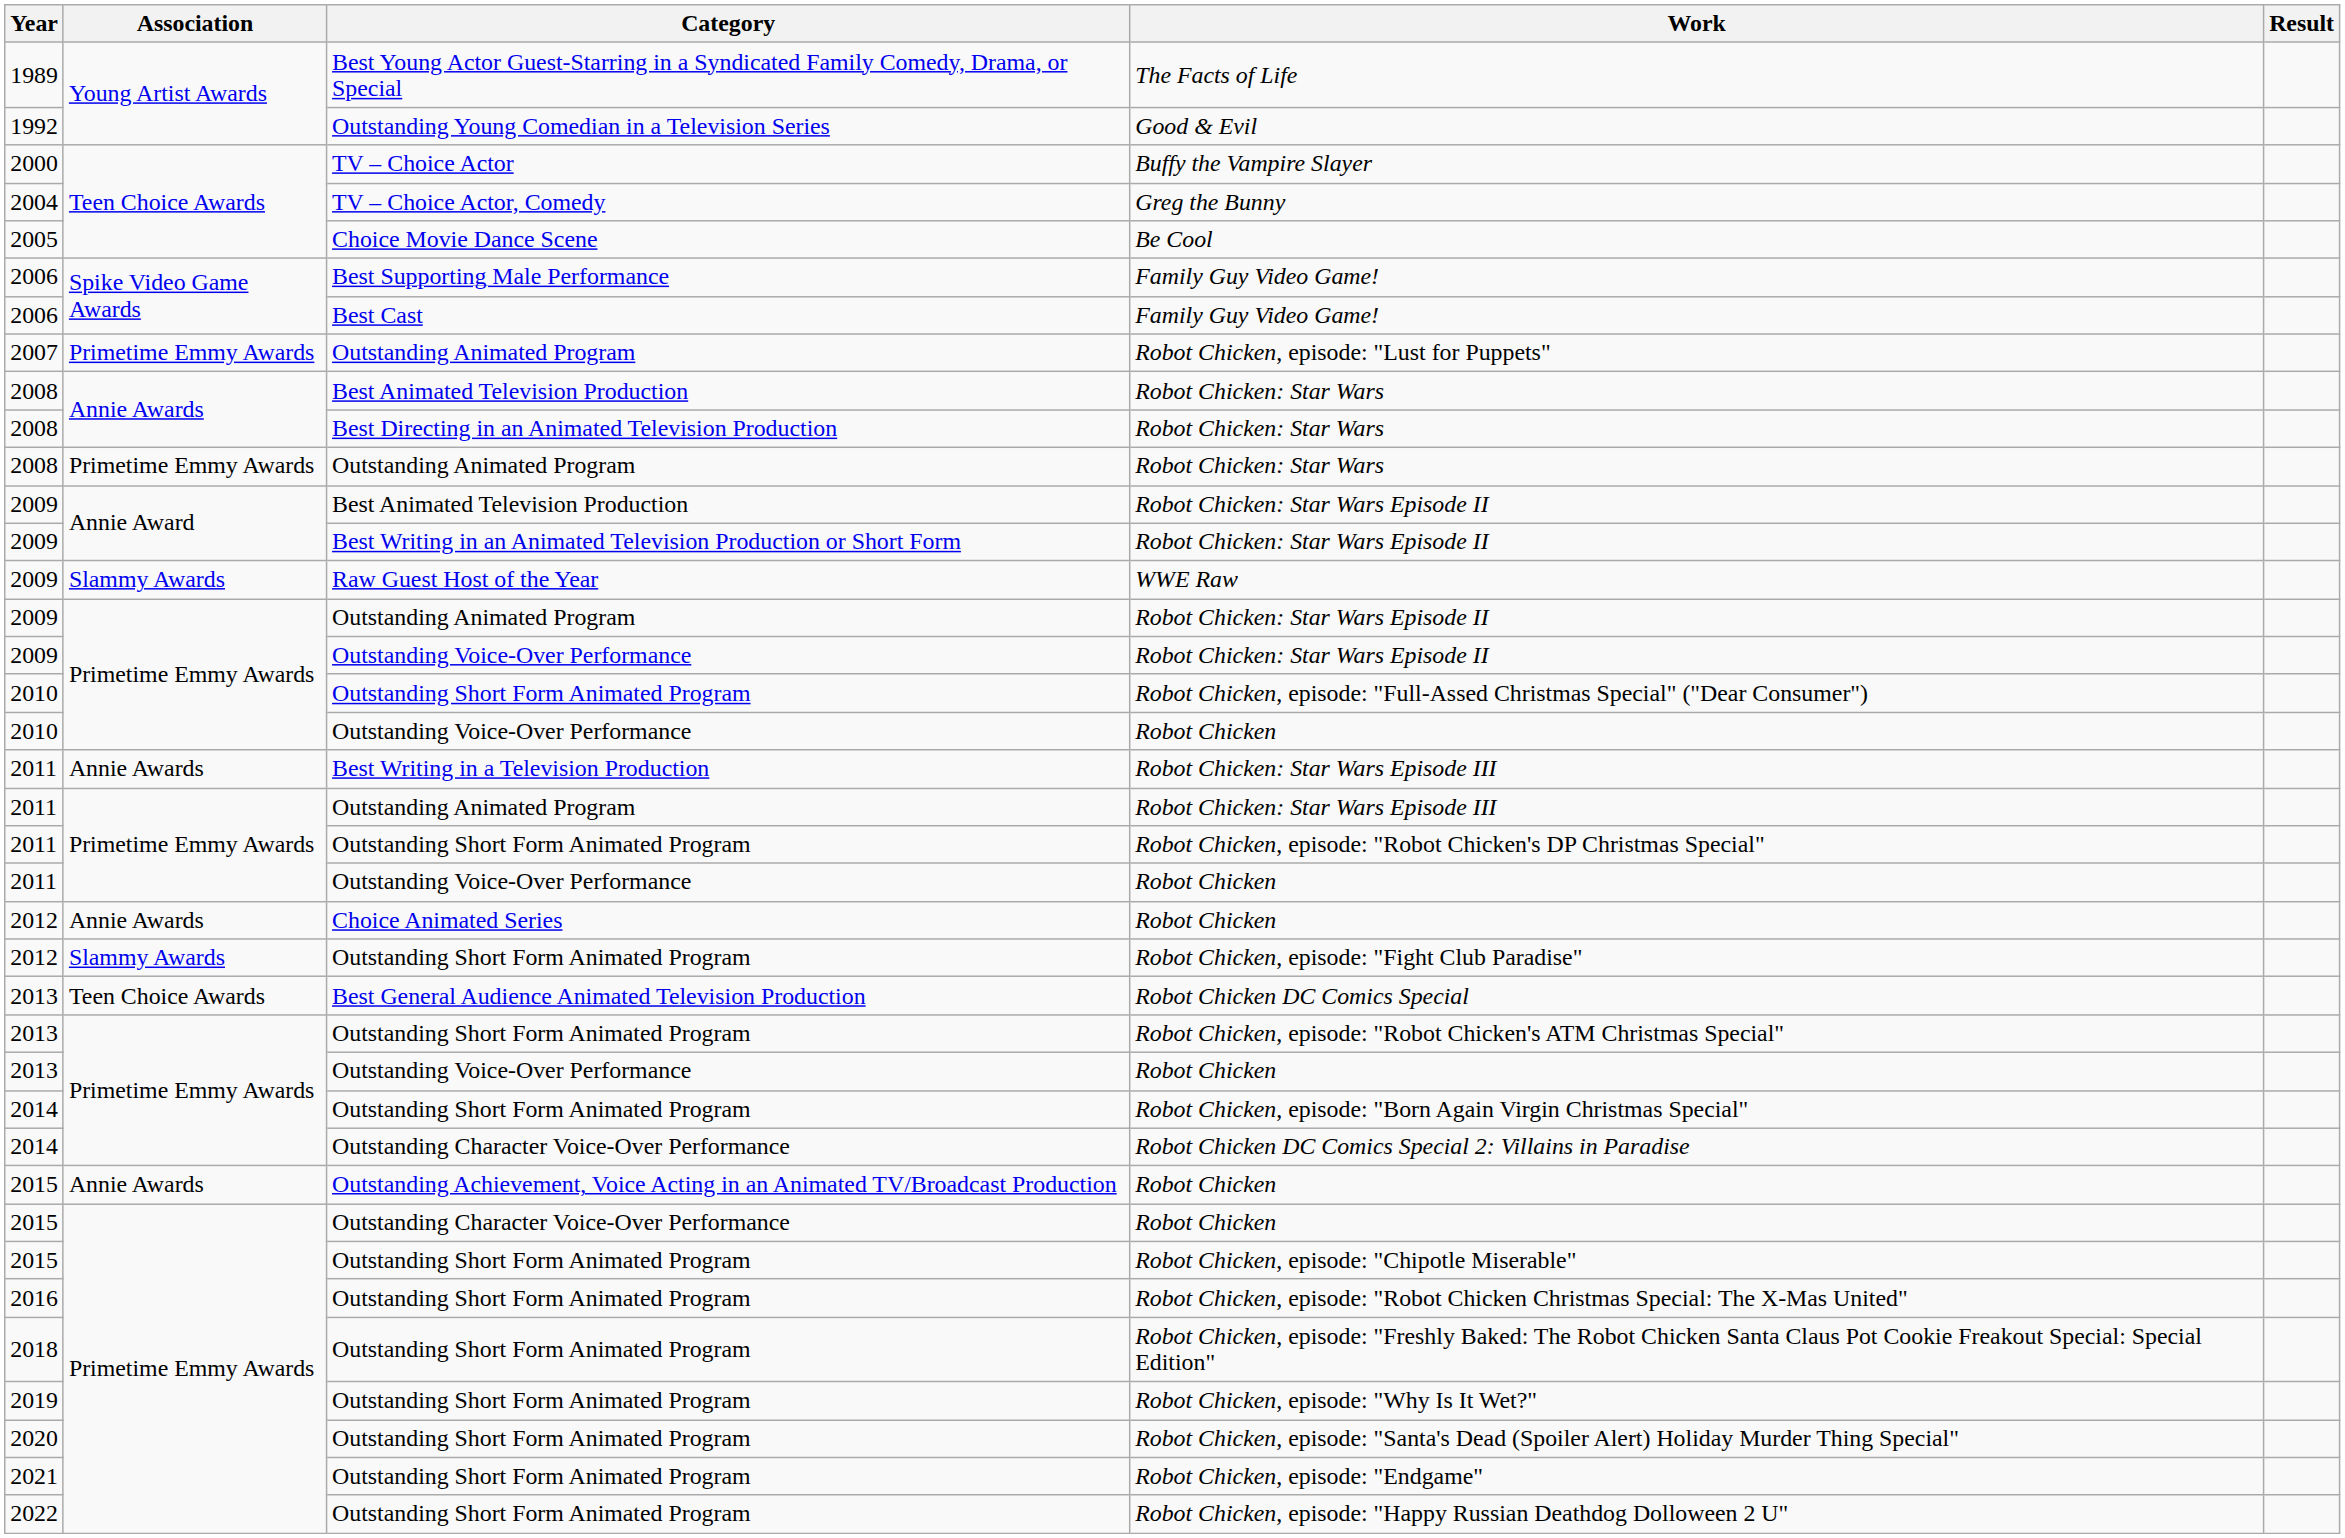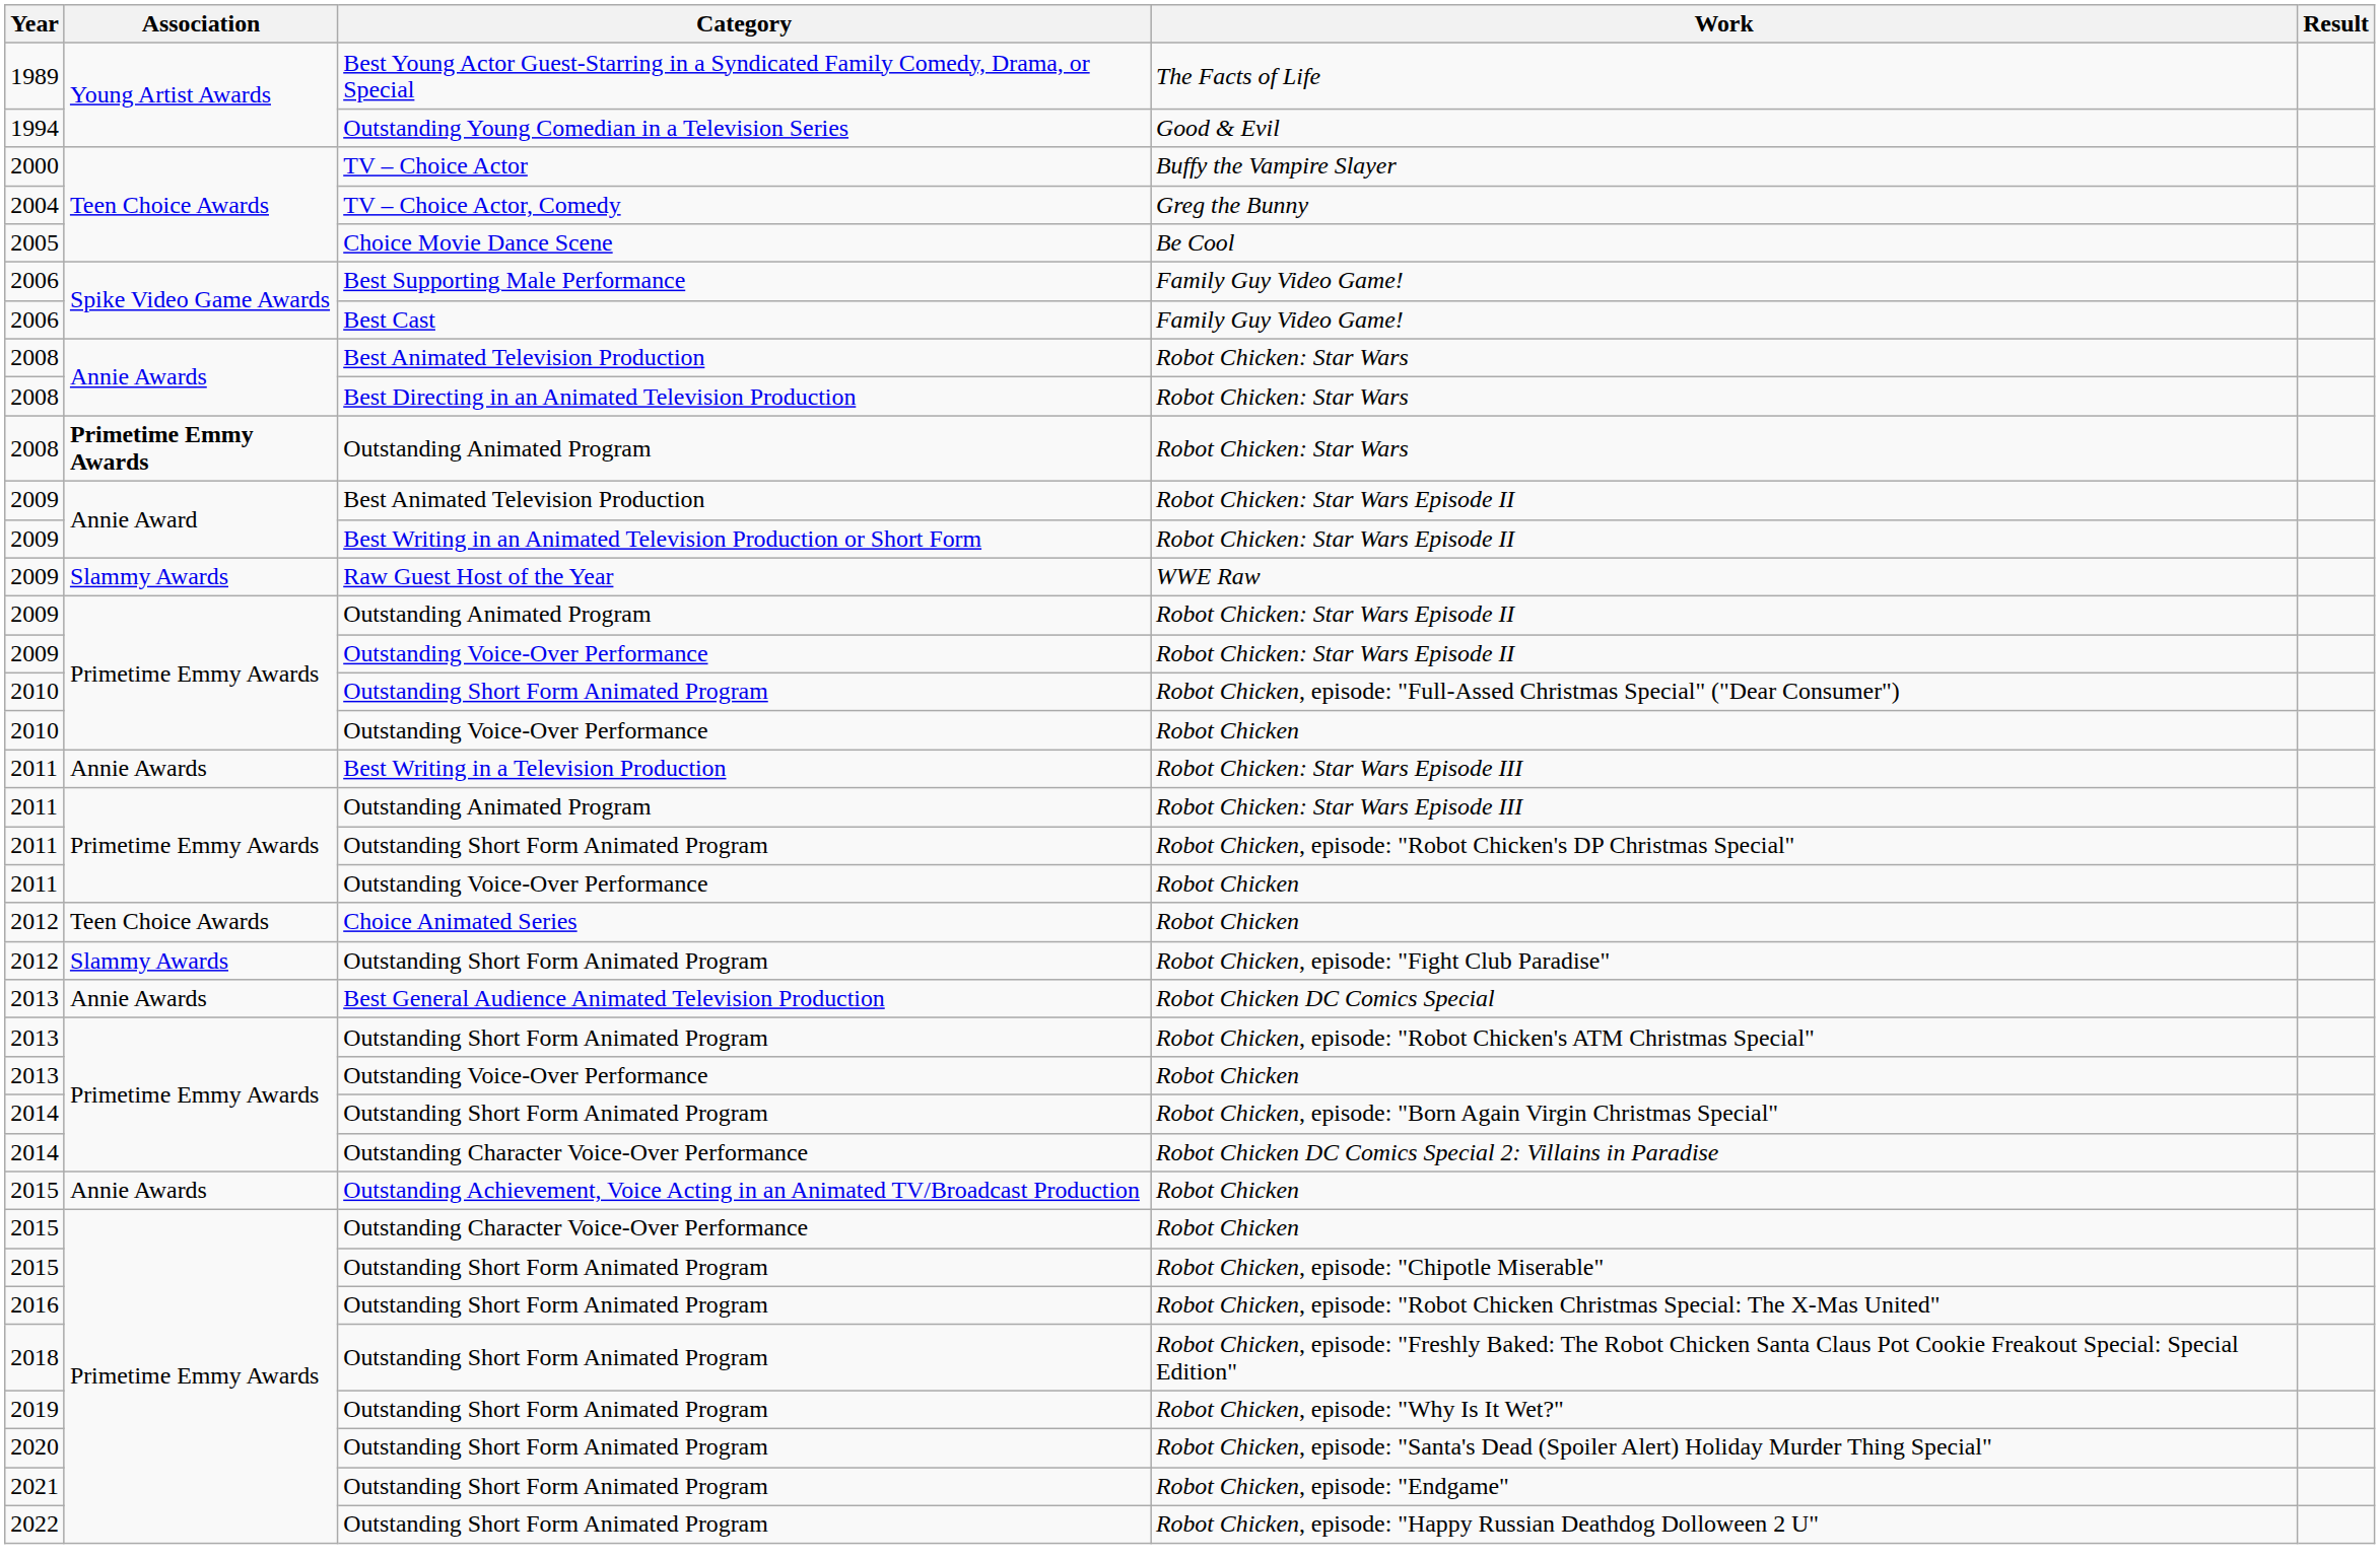Good & Evil | Year: 1992 -> 1994
- row: 2007 | Primetime Emmy Awards | Outstanding Animated Program | Robot Chicken, episode: "Lust for Puppets"
Outstanding Animated Program / Robot Chicken: Star Wars | Association: normal -> bold
Choice Animated Series / Robot Chicken | Association: Annie Awards -> Teen Choice Awards
Robot Chicken DC Comics Special | Association: Teen Choice Awards -> Annie Awards
